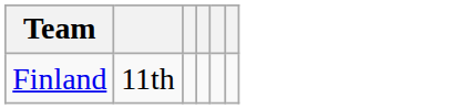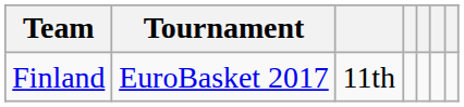+ column: Tournament | EuroBasket 2017
